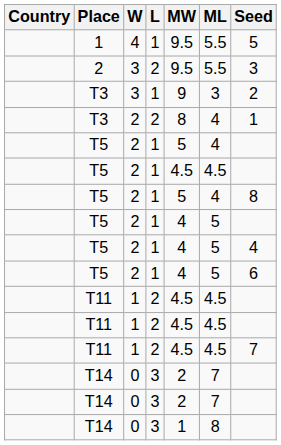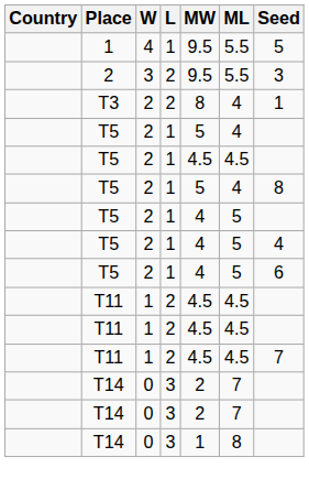- row: T3 | 3 | 1 | 9 | 3 | 2
